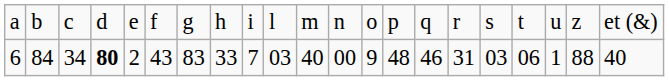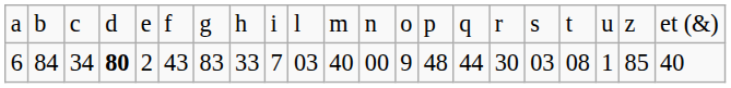6 | column 15: 46 -> 44
6 | column 16: 31 -> 30
6 | column 18: 06 -> 08
6 | column 20: 88 -> 85
